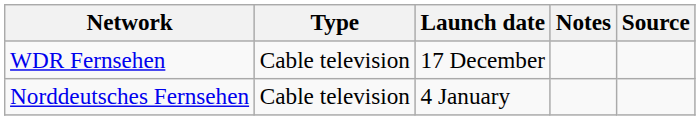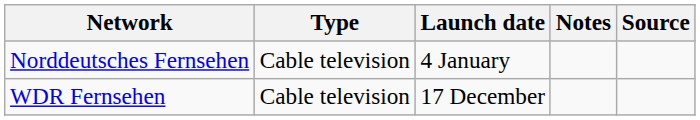rows swapped: Norddeutsches Fernsehen <-> WDR Fernsehen
